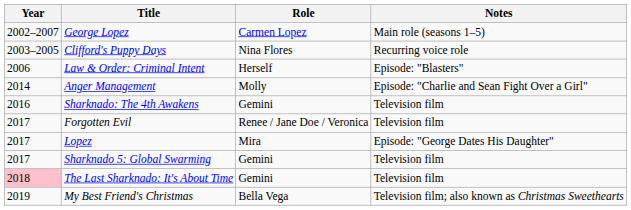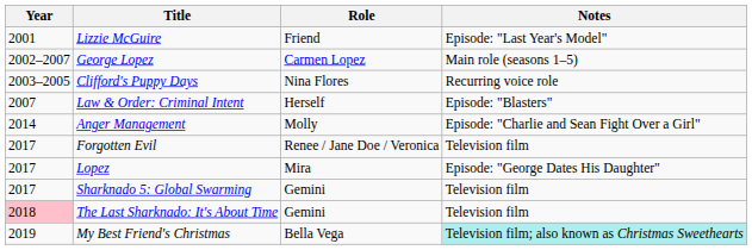+ row: 2001 | Lizzie McGuire | Friend | Episode: "Last Year's Model"
Law & Order: Criminal Intent | Year: 2006 -> 2007
- row: 2016 | Sharknado: The 4th Awakens | Gemini | Television film
My Best Friend's Christmas | Notes: no background -> paleturquoise background
